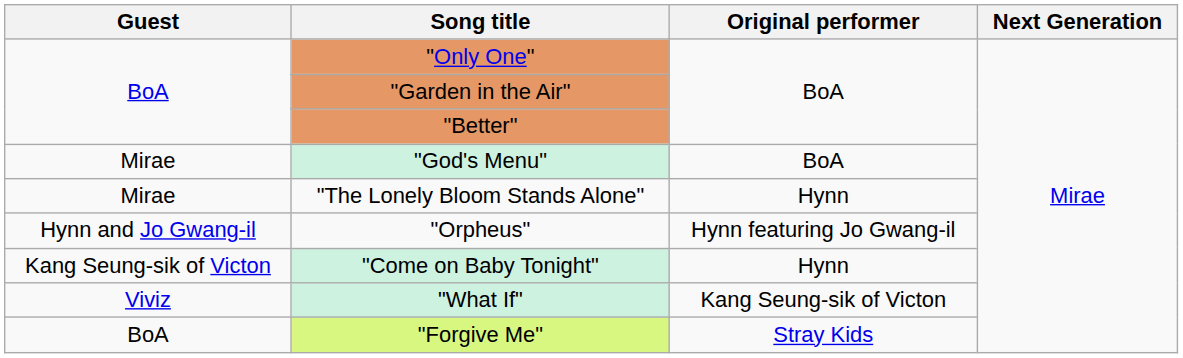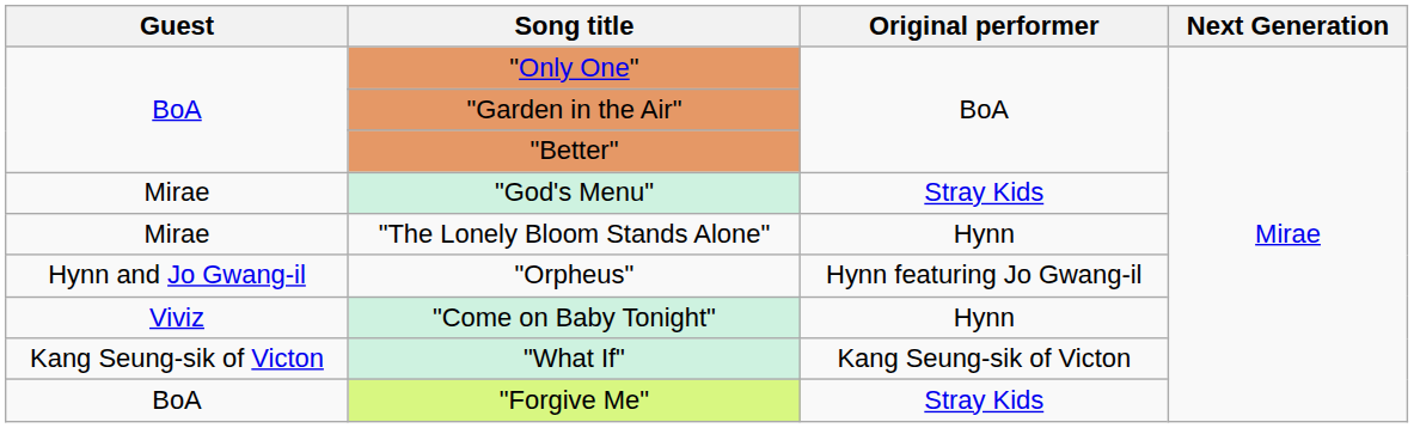"God's Menu" | Original performer: BoA -> Stray Kids
"Come on Baby Tonight" | Guest: Kang Seung-sik of Victon -> Viviz
"What If" | Guest: Viviz -> Kang Seung-sik of Victon
